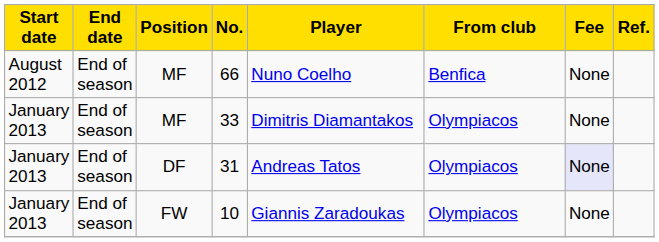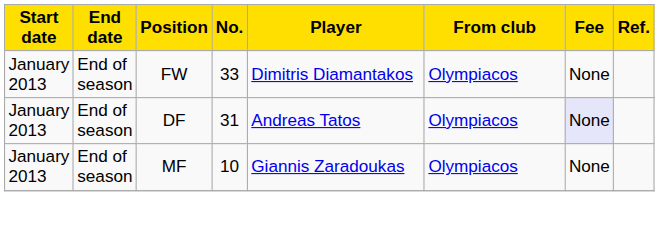- row: August 2012 | End of season | MF | 66 | Nuno Coelho | Benfica | None
33 | Position: MF -> FW
10 | Position: FW -> MF
